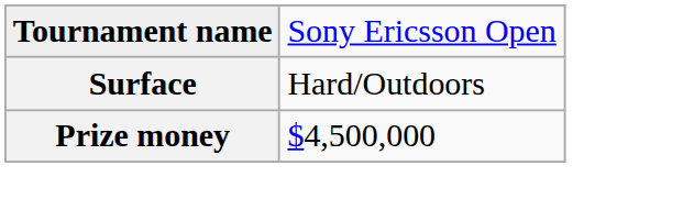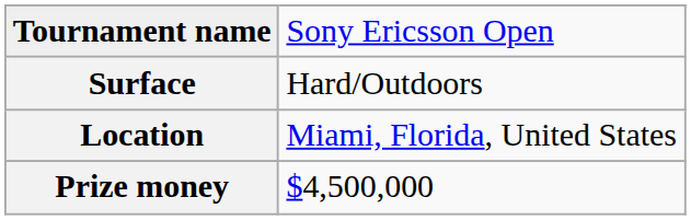+ row: Location | Miami, Florida, United States
